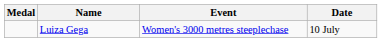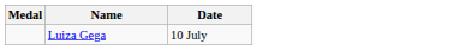- column: Event | Women's 3000 metres steeplechase
